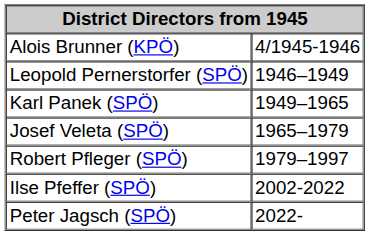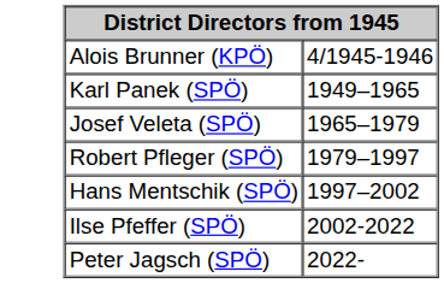- row: Leopold Pernerstorfer (SPÖ) | 1946–1949
+ row: Hans Mentschik (SPÖ) | 1997–2002
